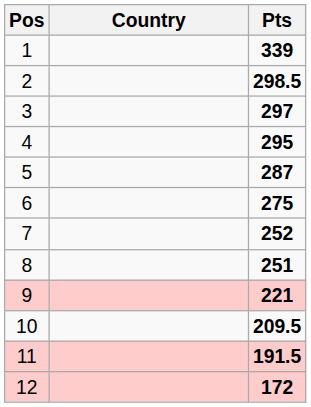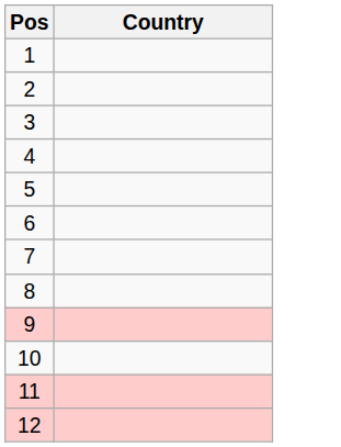- column: Pts | 339 | 298.5 | 297 | 295 | 287 | 275 | 252 | 251 | 221 | 209.5 | 191.5 | 172
